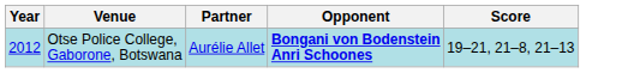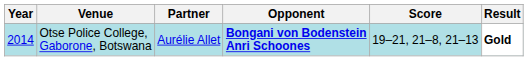+ column: Result | Gold
Otse Police College, Gaborone, Botswana | Year: 2012 -> 2014
